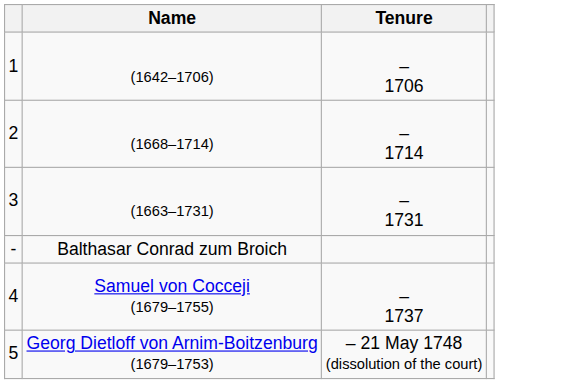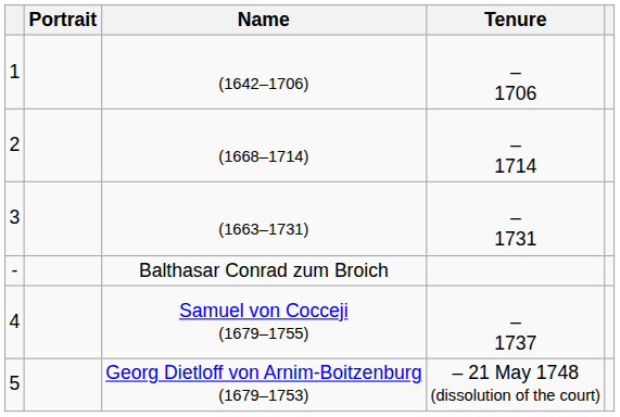+ column: Portrait
